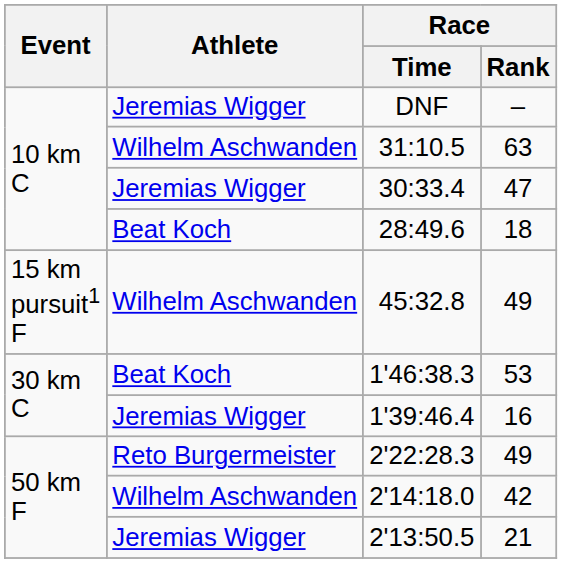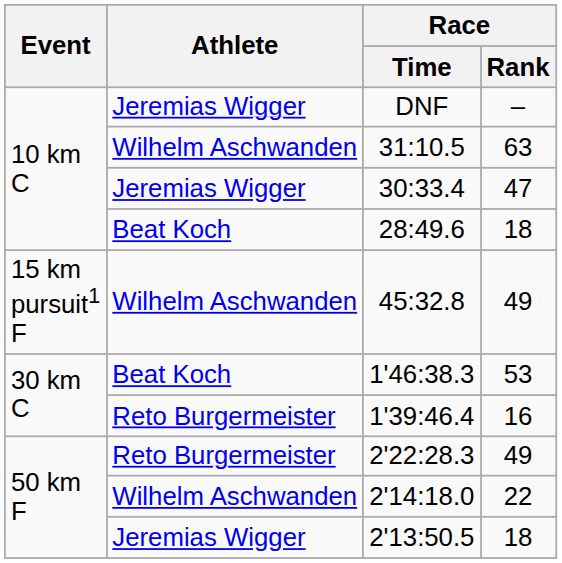1'39:46.4 | Athlete: Jeremias Wigger -> Reto Burgermeister
2'14:18.0 | Race / Rank: 42 -> 22
2'13:50.5 | Race / Rank: 21 -> 18
